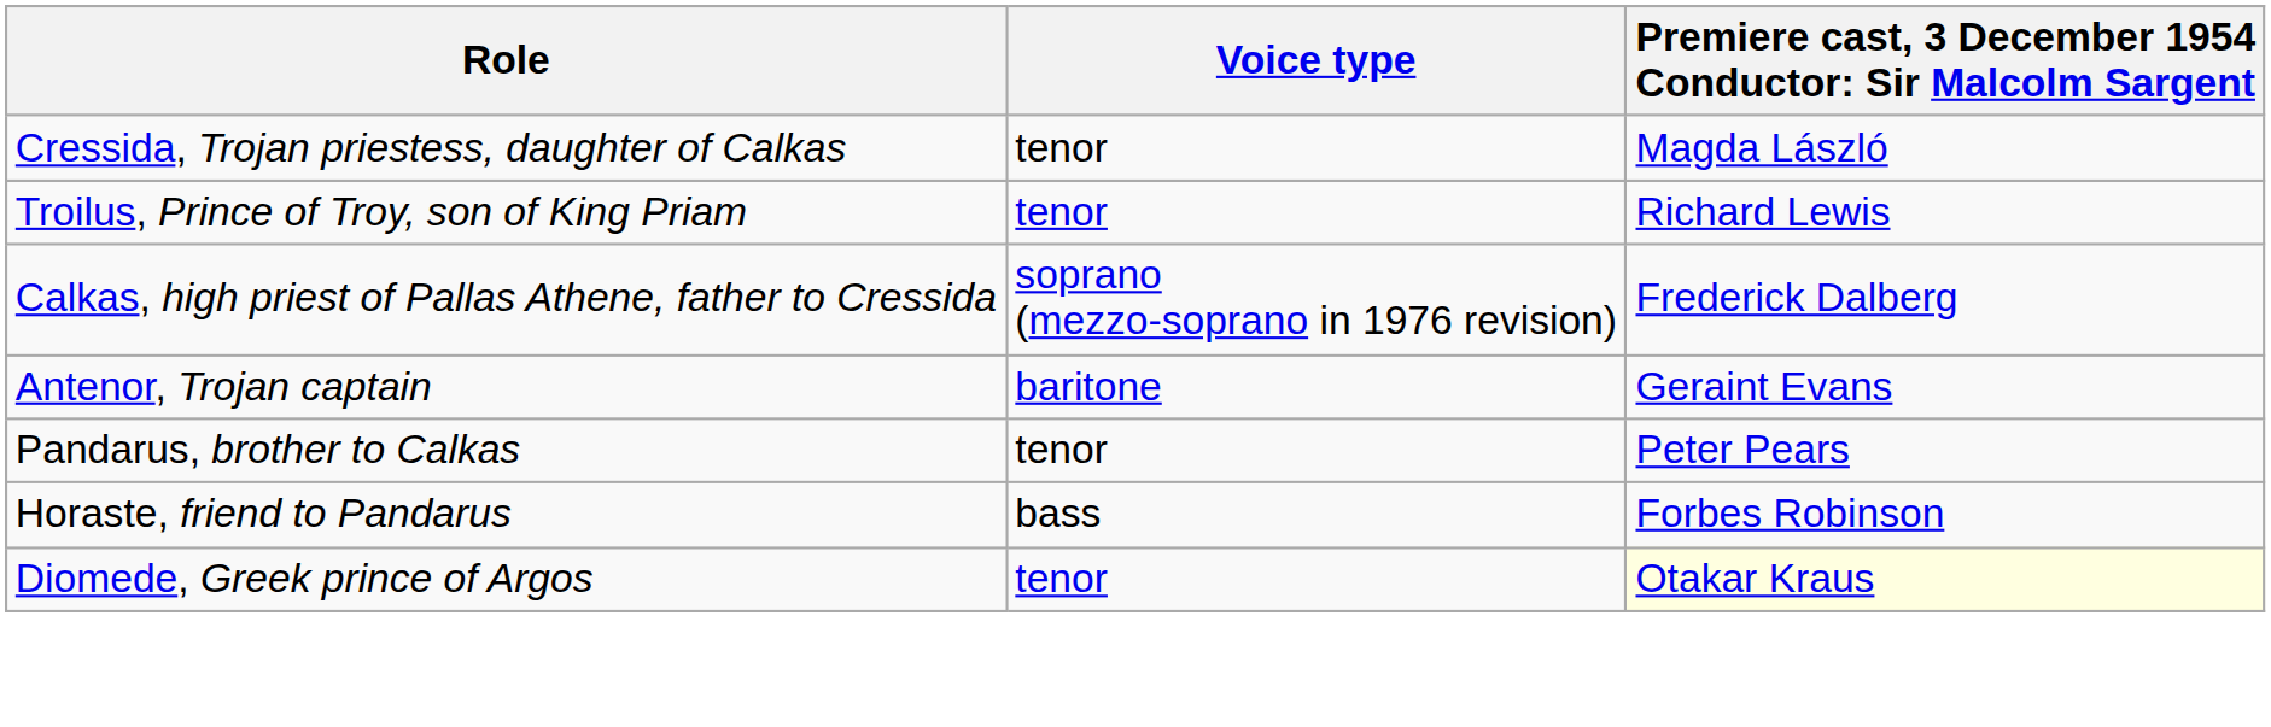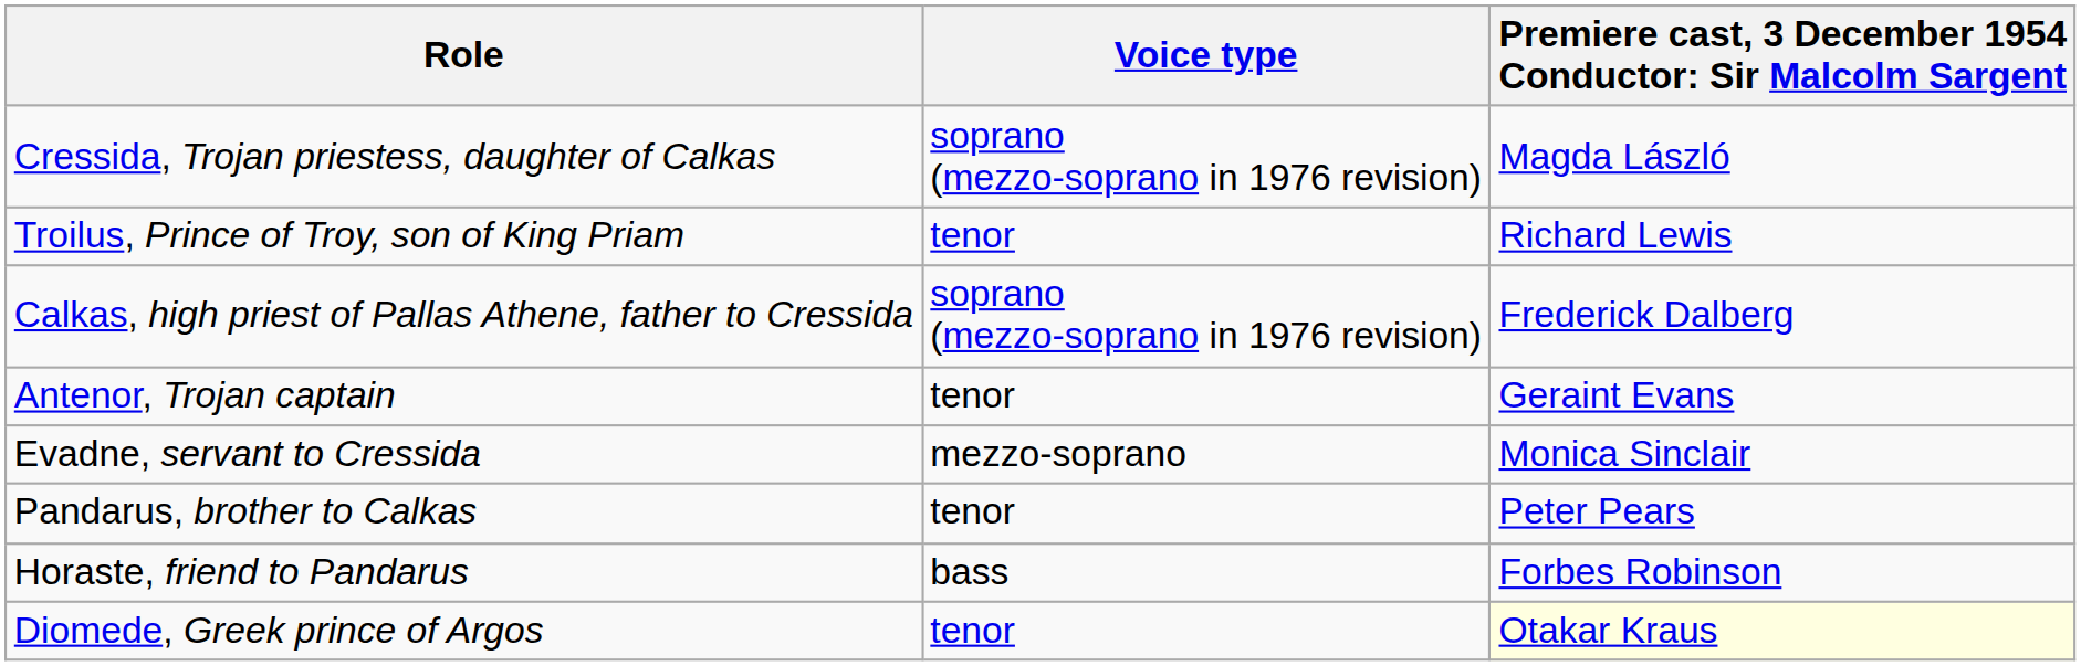Cressida, Trojan priestess, daughter of Calkas | Voice type: tenor -> soprano (mezzo-soprano in 1976 revision)
Antenor, Trojan captain | Voice type: baritone -> tenor
+ row: Evadne, servant to Cressida | mezzo-soprano | Monica Sinclair
